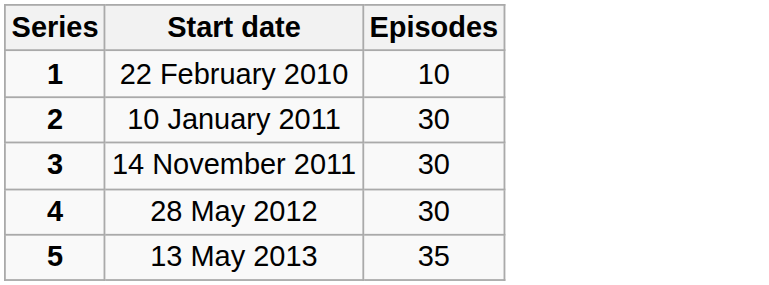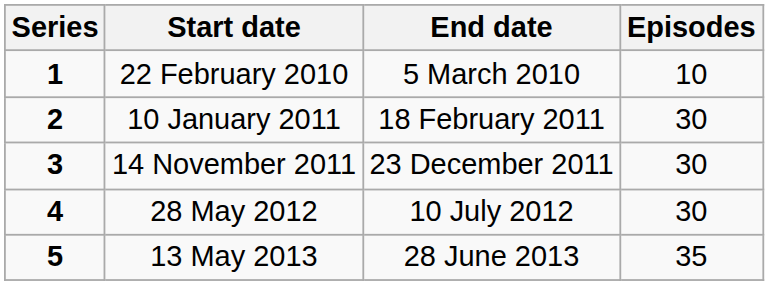+ column: End date | 5 March 2010 | 18 February 2011 | 23 December 2011 | 10 July 2012 | 28 June 2013
